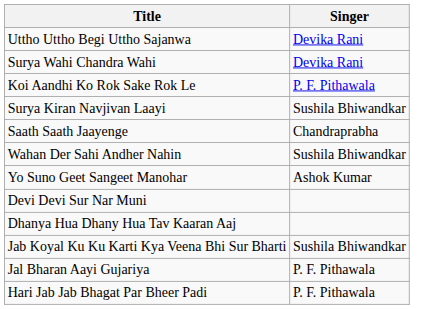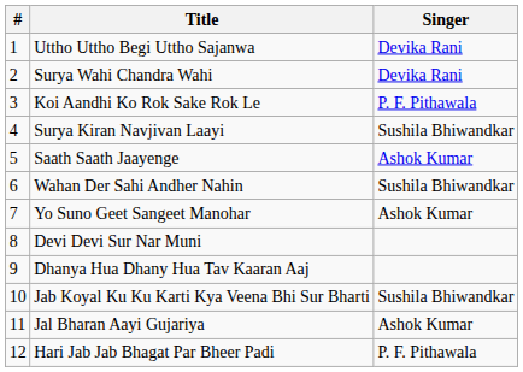+ column: # | 1 | 2 | 3 | 4 | 5 | 6 | 7 | 8 | 9 | 10 | 11 | 12
Saath Saath Jaayenge | Singer: Chandraprabha -> Ashok Kumar
Jal Bharan Aayi Gujariya | Singer: P. F. Pithawala -> Ashok Kumar
